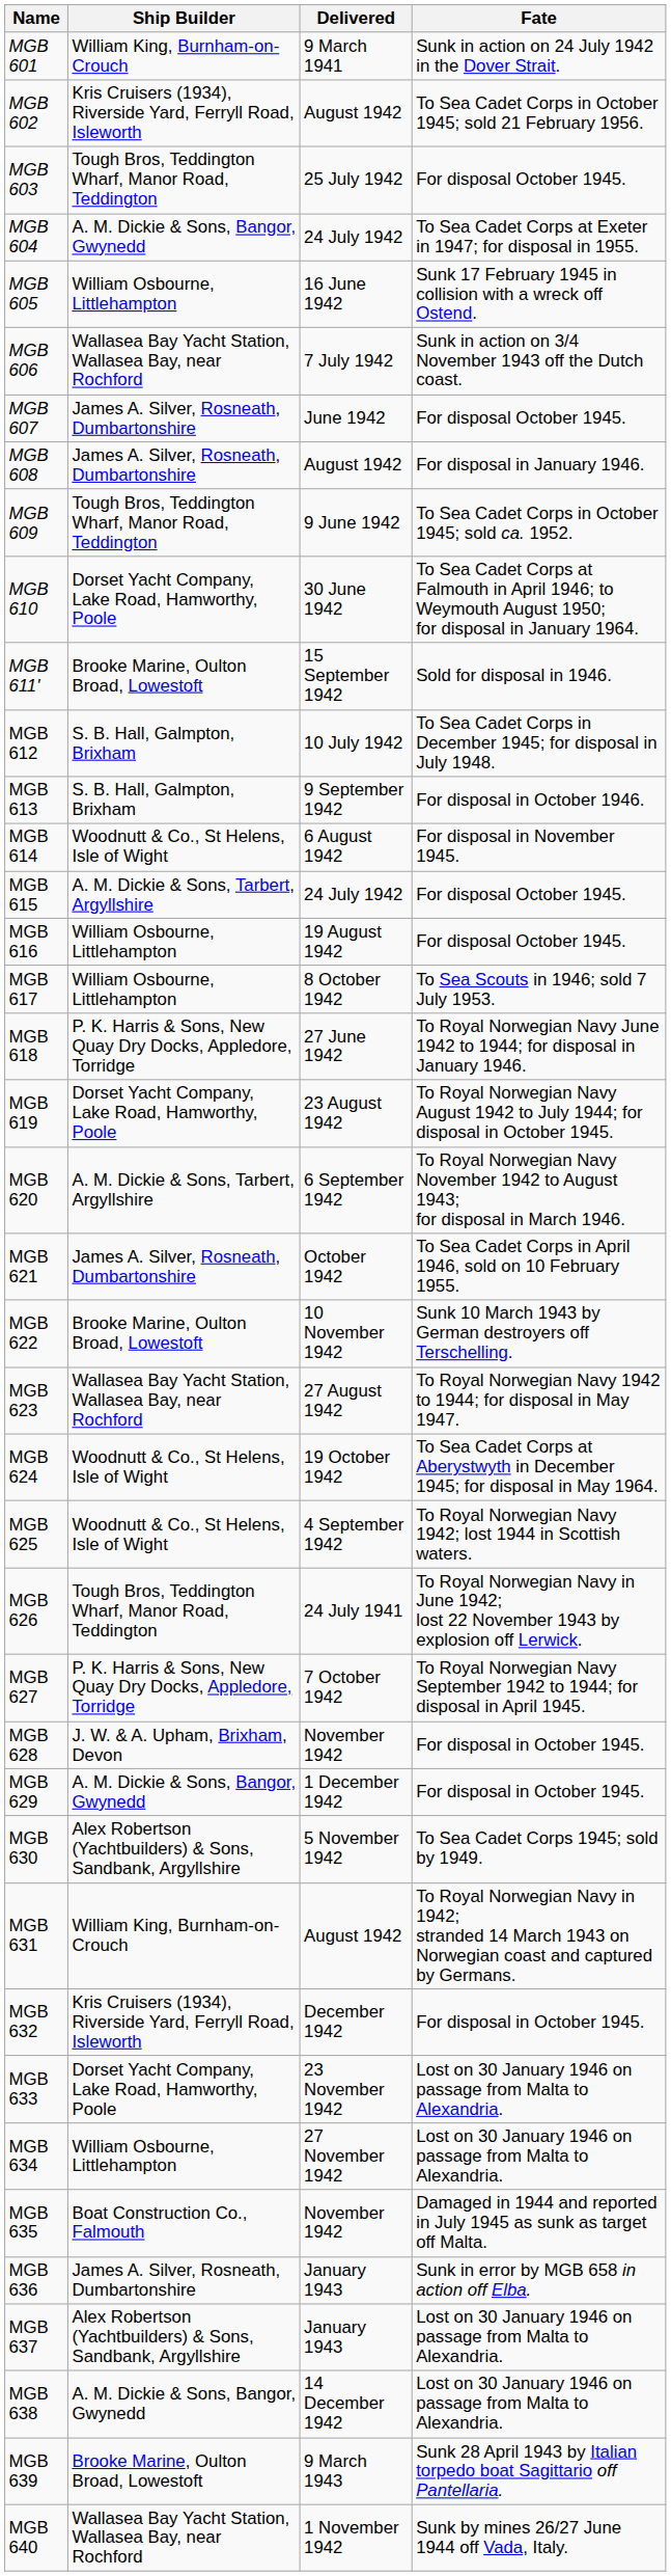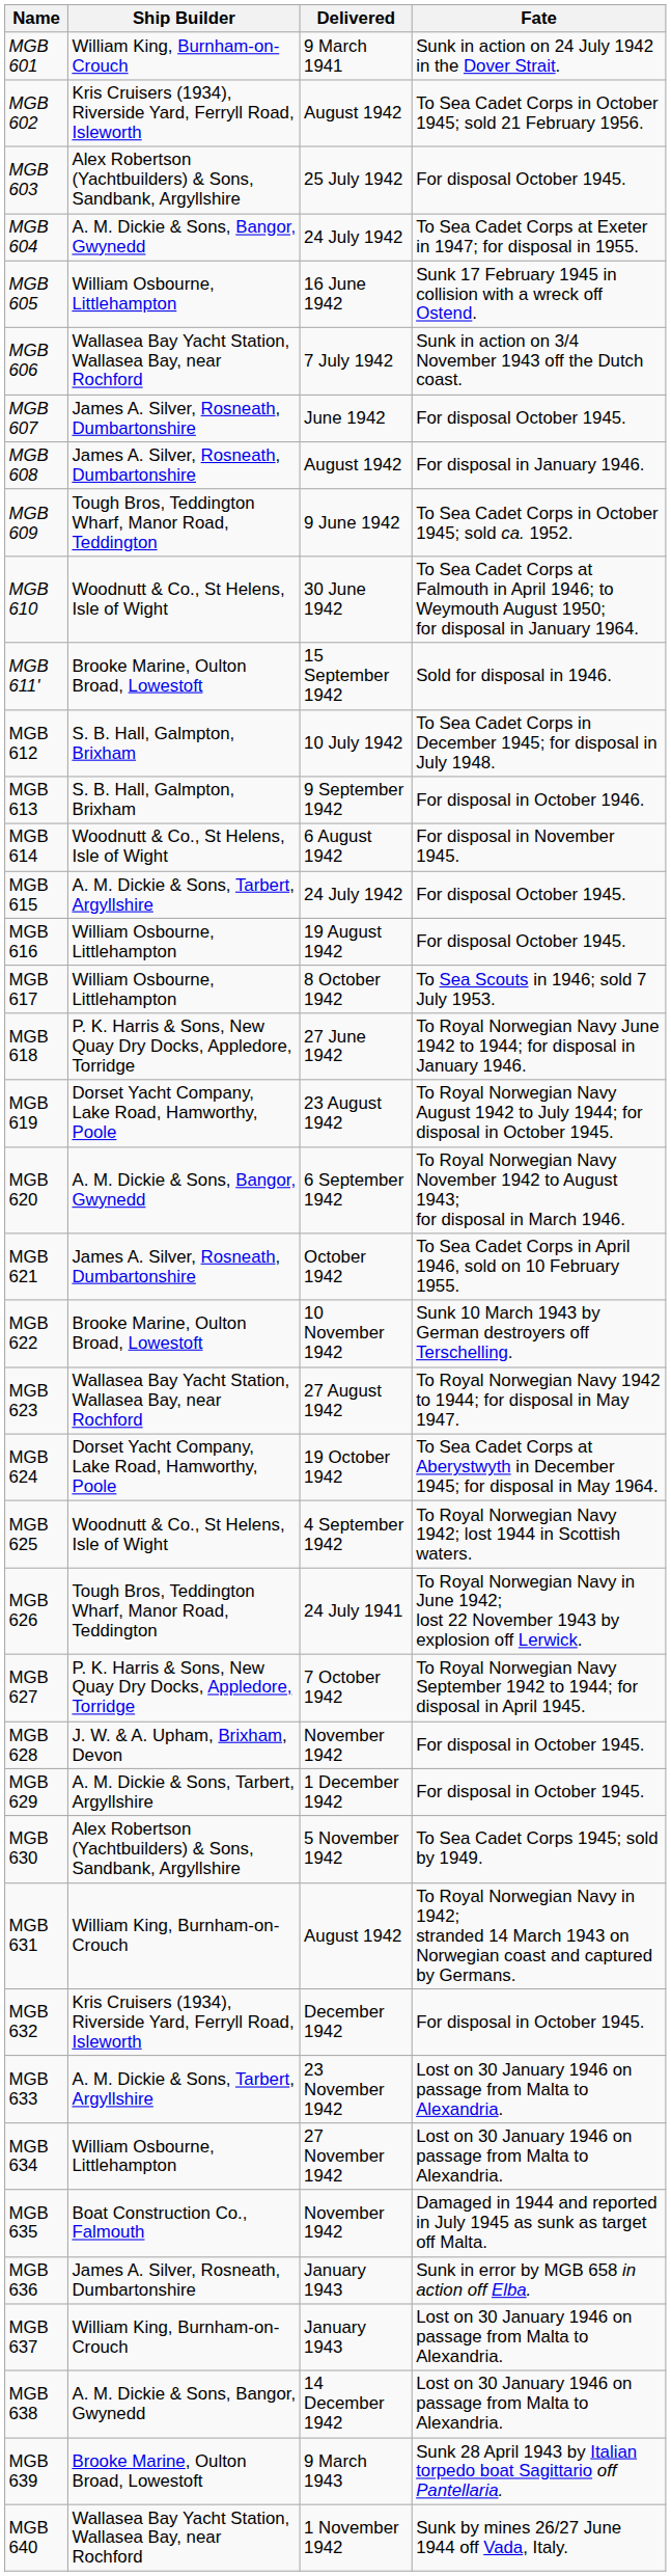MGB 603 | Ship Builder: Tough Bros, Teddington Wharf, Manor Road, Teddington -> Alex Robertson (Yachtbuilders) & Sons, Sandbank, Argyllshire
MGB 610 | Ship Builder: Dorset Yacht Company, Lake Road, Hamworthy, Poole -> Woodnutt & Co., St Helens, Isle of Wight
MGB 620 | Ship Builder: A. M. Dickie & Sons, Tarbert, Argyllshire -> A. M. Dickie & Sons, Bangor, Gwynedd
MGB 624 | Ship Builder: Woodnutt & Co., St Helens, Isle of Wight -> Dorset Yacht Company, Lake Road, Hamworthy, Poole
MGB 629 | Ship Builder: A. M. Dickie & Sons, Bangor, Gwynedd -> A. M. Dickie & Sons, Tarbert, Argyllshire
MGB 633 | Ship Builder: Dorset Yacht Company, Lake Road, Hamworthy, Poole -> A. M. Dickie & Sons, Tarbert, Argyllshire
MGB 637 | Ship Builder: Alex Robertson (Yachtbuilders) & Sons, Sandbank, Argyllshire -> William King, Burnham-on-Crouch
